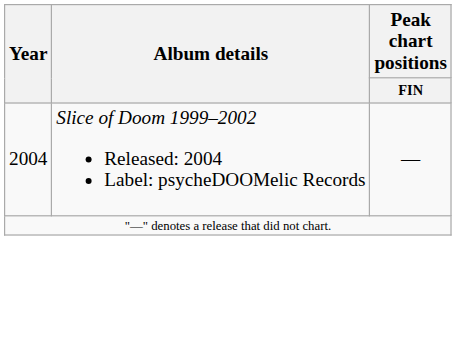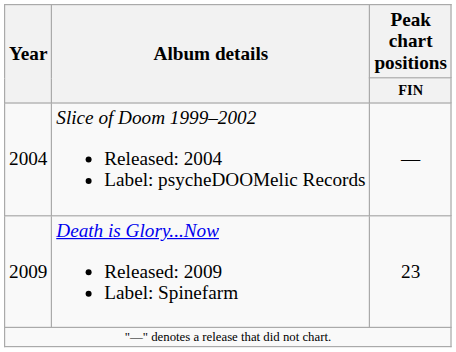+ row: 2009 | Death is Glory...Now Released: 2009 Label: Spinefarm | 23
